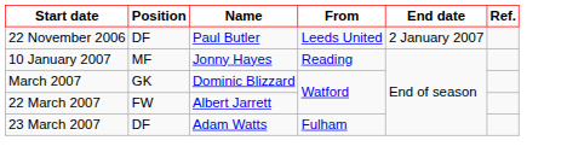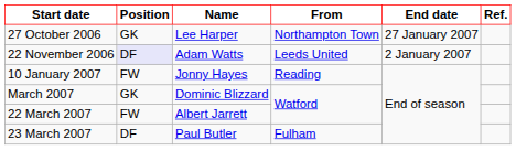+ row: 27 October 2006 | GK | Lee Harper | Northampton Town | 27 January 2007
22 November 2006 | Position: no background -> lavender background
22 November 2006 | Name: Paul Butler -> Adam Watts
10 January 2007 | Position: MF -> FW
23 March 2007 | Name: Adam Watts -> Paul Butler
